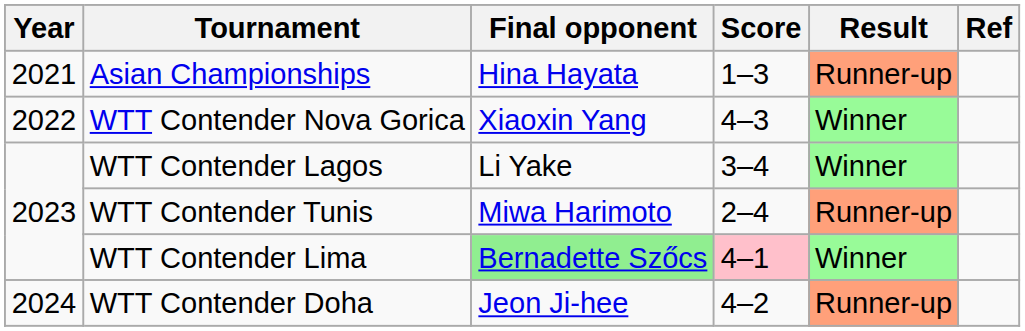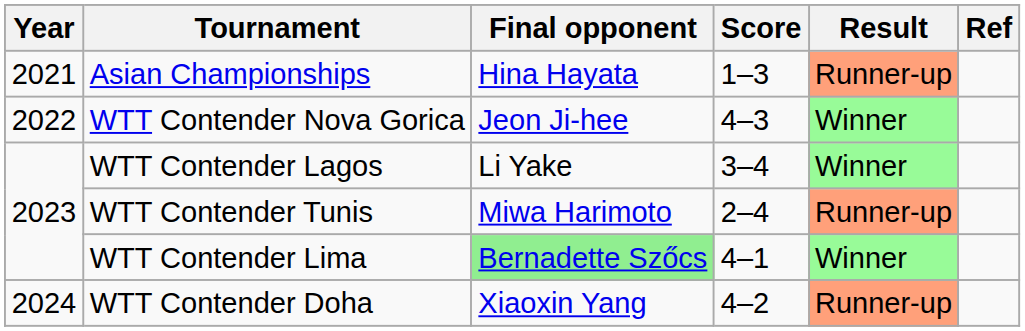WTT Contender Nova Gorica | Final opponent: Xiaoxin Yang -> Jeon Ji-hee
WTT Contender Lima | Score: pink background -> no background
WTT Contender Doha | Final opponent: Jeon Ji-hee -> Xiaoxin Yang
